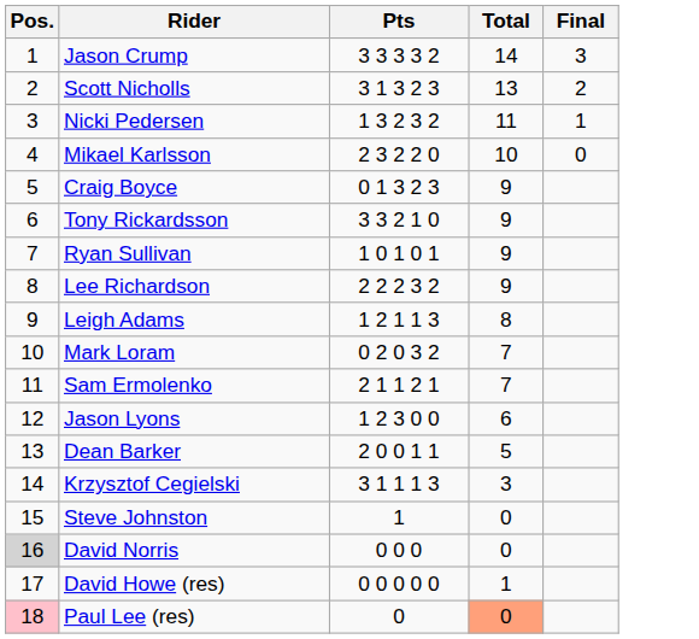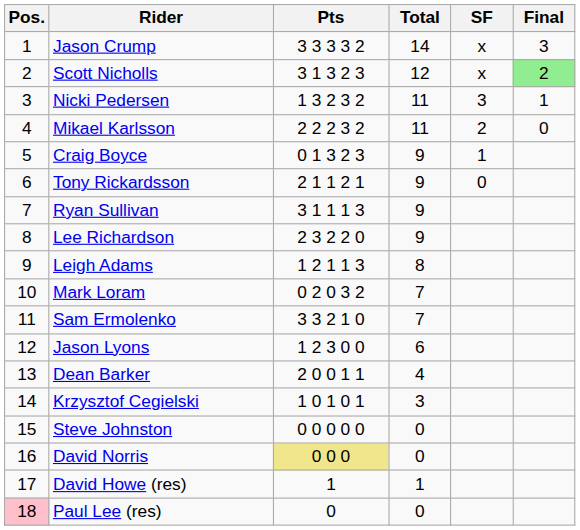+ column: SF | x | x | 3 | 2 | 1 | 0
Scott Nicholls | Total: 13 -> 12
Scott Nicholls | Final: no background -> lightgreen background
Mikael Karlsson | Pts: 2 3 2 2 0 -> 2 2 2 3 2
Mikael Karlsson | Total: 10 -> 11
Tony Rickardsson | Pts: 3 3 2 1 0 -> 2 1 1 2 1
Ryan Sullivan | Pts: 1 0 1 0 1 -> 3 1 1 1 3
Lee Richardson | Pts: 2 2 2 3 2 -> 2 3 2 2 0
Sam Ermolenko | Pts: 2 1 1 2 1 -> 3 3 2 1 0
Dean Barker | Total: 5 -> 4
Krzysztof Cegielski | Pts: 3 1 1 1 3 -> 1 0 1 0 1
Steve Johnston | Pts: 1 -> 0 0 0 0 0
David Norris | Pos.: lightgrey background -> no background
David Norris | Pts: no background -> khaki background
David Howe (res) | Pts: 0 0 0 0 0 -> 1
Paul Lee (res) | Total: lightsalmon background -> no background
